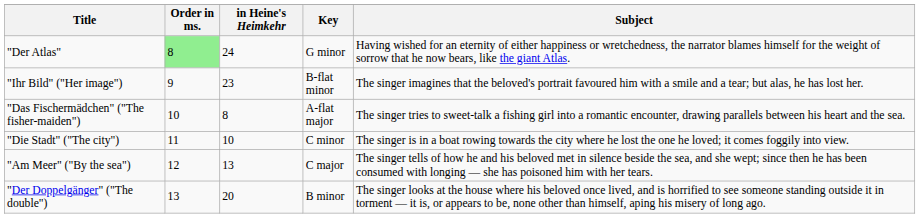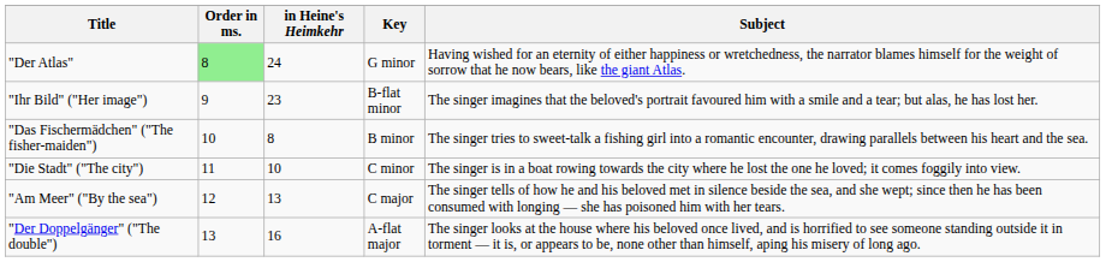"Das Fischermädchen" ("The fisher-maiden") | Key: A-flat major -> B minor
"Der Doppelgänger" ("The double") | in Heine's Heimkehr: 20 -> 16
"Der Doppelgänger" ("The double") | Key: B minor -> A-flat major
